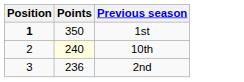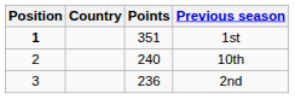+ column: Country
1st | Points: 350 -> 351
10th | Points: lightyellow background -> no background
